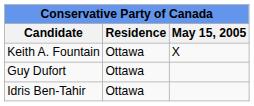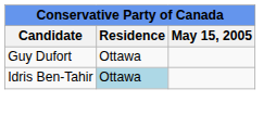- row: Keith A. Fountain | Ottawa | X
Idris Ben-Tahir | Residence: no background -> lightblue background
